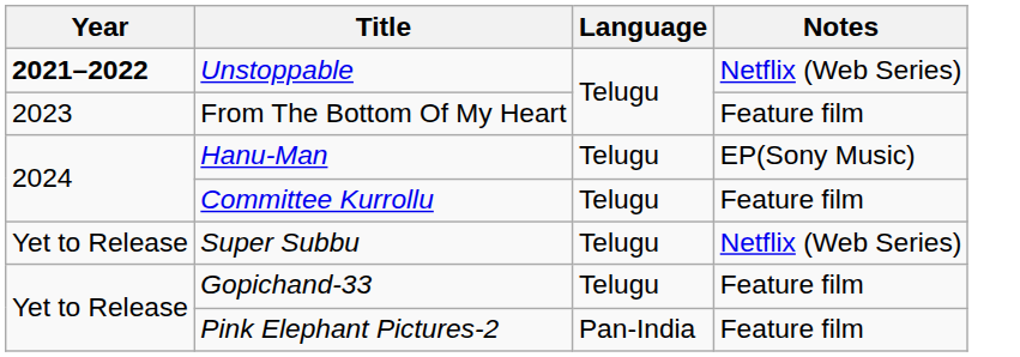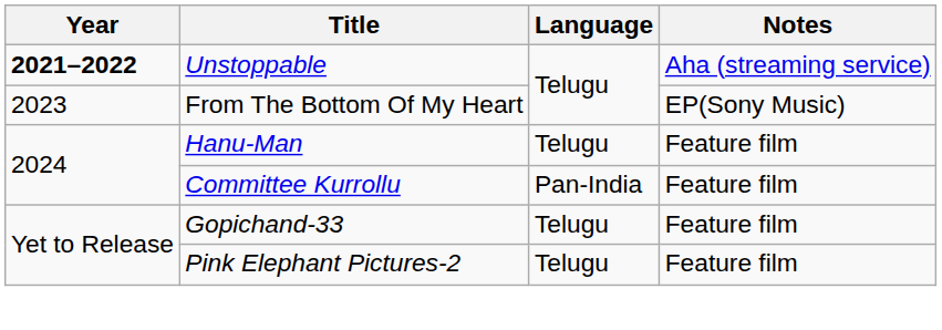Unstoppable | Notes: Netflix (Web Series) -> Aha (streaming service)
From The Bottom Of My Heart | Notes: Feature film -> EP(Sony Music)
Hanu-Man | Notes: EP(Sony Music) -> Feature film
Committee Kurrollu | Language: Telugu -> Pan-India
- row: Yet to Release | Super Subbu | Telugu | Netflix (Web Series)
Pink Elephant Pictures-2 | Language: Pan-India -> Telugu
